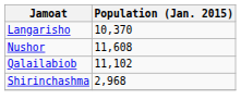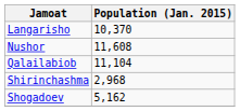Qalailabiob | Population (Jan. 2015): 11,102 -> 11,104
+ row: Shogadoev | 5,162
